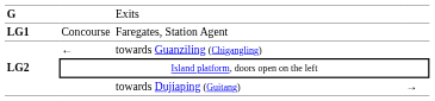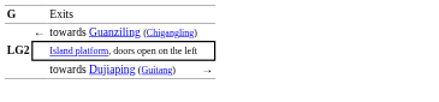- row: LG1 | Concourse | Faregates, Station Agent
